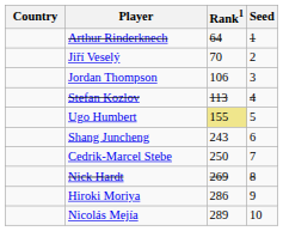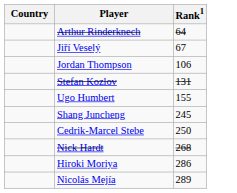- column: Seed | 1 | 2 | 3 | 4 | 5 | 6 | 7 | 8 | 9 | 10
Jiří Veselý | Rank1: 70 -> 67
Stefan Kozlov | Rank1: 113 -> 131
Ugo Humbert | Rank1: khaki background -> no background
Shang Juncheng | Rank1: 243 -> 245
Nick Hardt | Rank1: 269 -> 268
